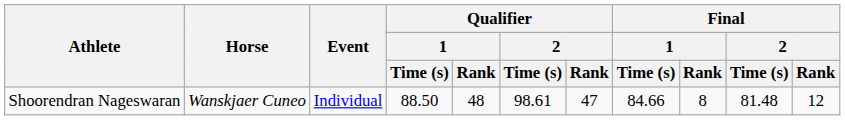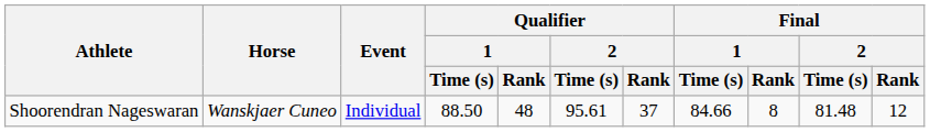Shoorendran Nageswaran | Qualifier / 2 / Time (s): 98.61 -> 95.61
Shoorendran Nageswaran | Qualifier / 2 / Rank: 47 -> 37
